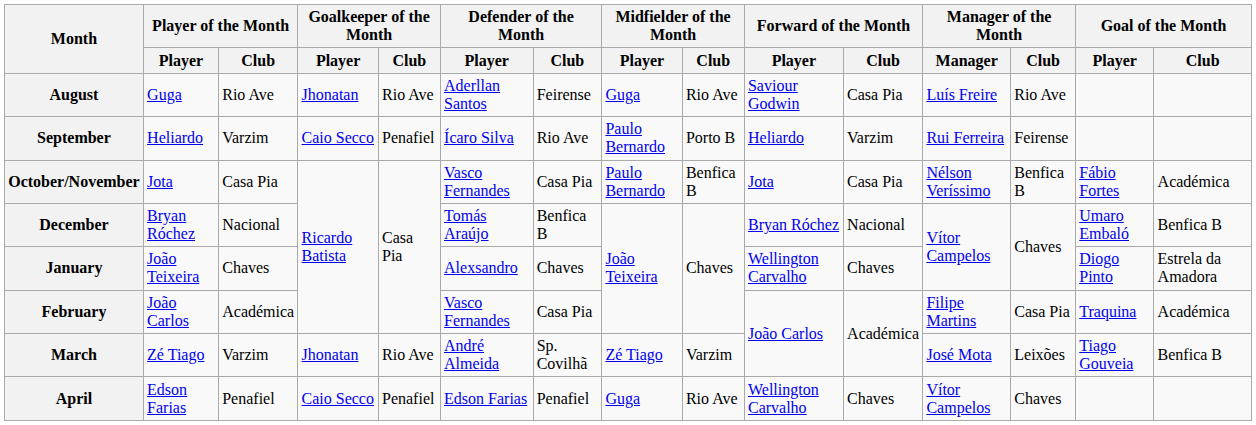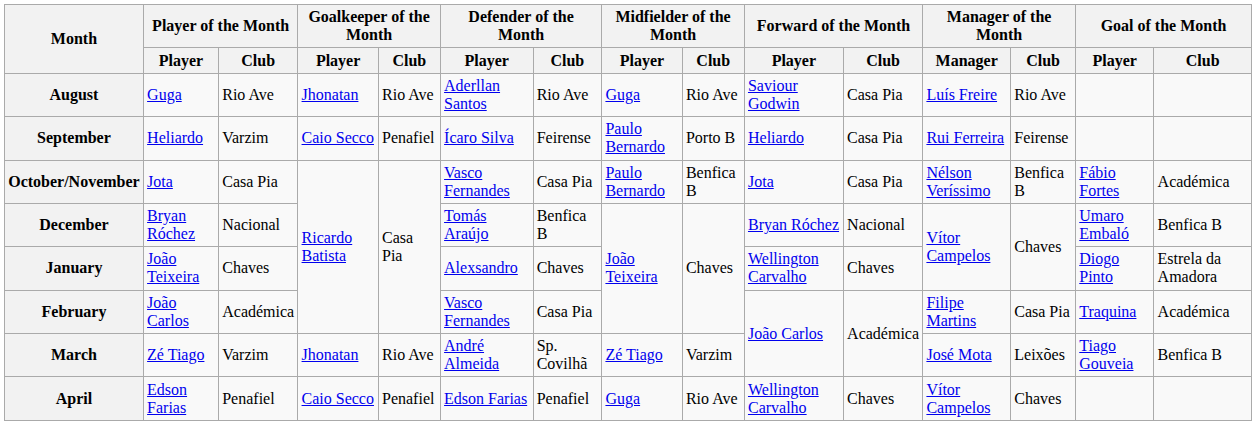August | Defender of the Month / Club: Feirense -> Rio Ave
September | Defender of the Month / Club: Rio Ave -> Feirense
September | Forward of the Month / Club: Varzim -> Casa Pia
